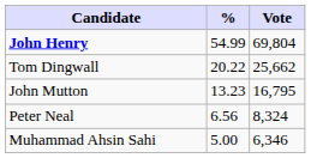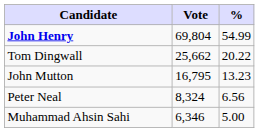columns swapped: Vote <-> %
